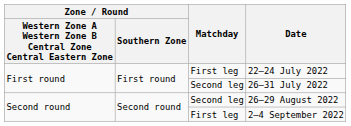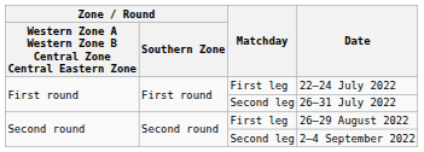26–29 August 2022 | Matchday: Second leg -> First leg
2–4 September 2022 | Matchday: First leg -> Second leg
